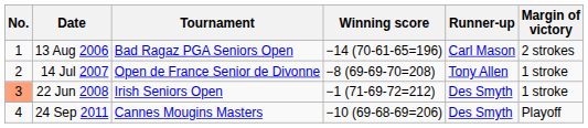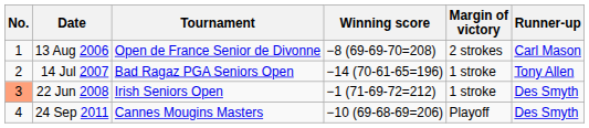columns swapped: Margin of victory <-> Runner-up
13 Aug 2006 | Tournament: Bad Ragaz PGA Seniors Open -> Open de France Senior de Divonne
13 Aug 2006 | Winning score: −14 (70-61-65=196) -> −8 (69-69-70=208)
14 Jul 2007 | Tournament: Open de France Senior de Divonne -> Bad Ragaz PGA Seniors Open
14 Jul 2007 | Winning score: −8 (69-69-70=208) -> −14 (70-61-65=196)
